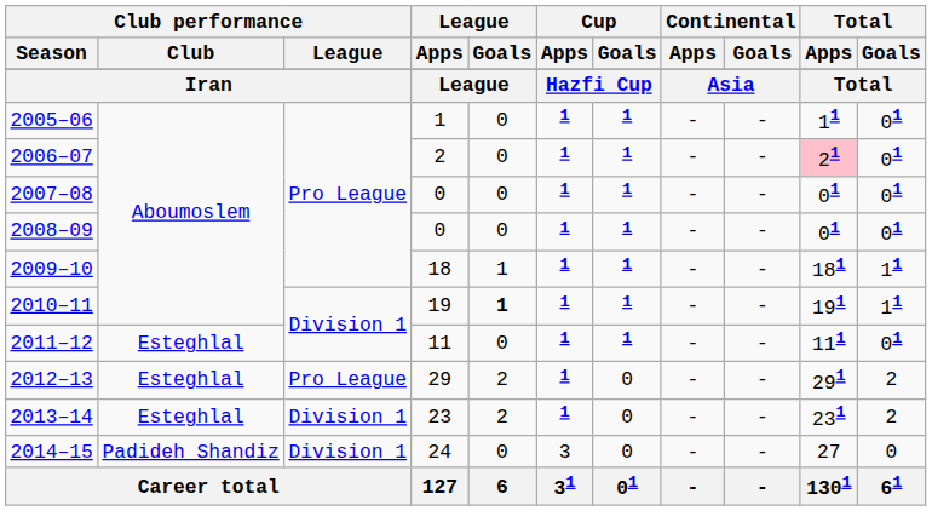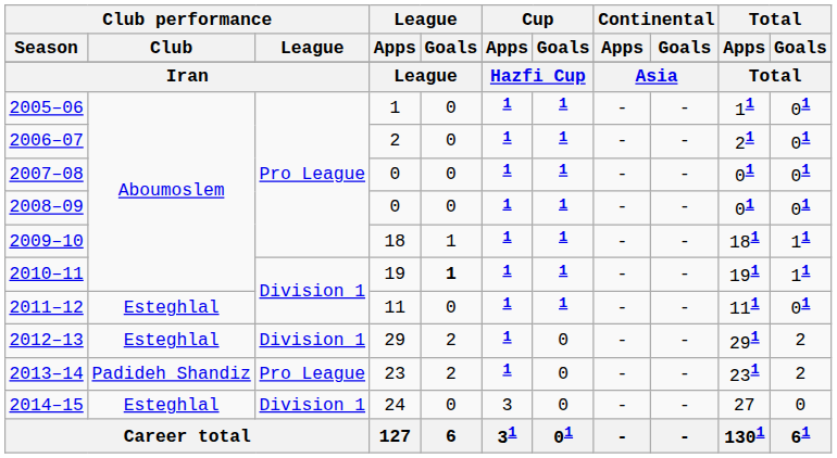2006–07 | Total / Apps: pink background -> no background
2012–13 | Club performance / League: Pro League -> Division 1
2013–14 | Club performance / Club: Esteghlal -> Padideh Shandiz
2013–14 | Club performance / League: Division 1 -> Pro League
2014–15 | Club performance / Club: Padideh Shandiz -> Esteghlal
